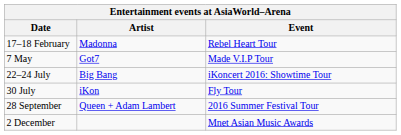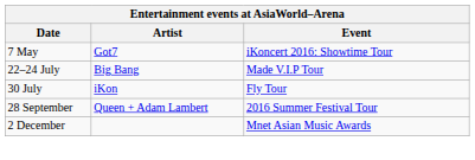- row: 17–18 February | Madonna | Rebel Heart Tour
7 May | Event: Made V.I.P Tour -> iKoncert 2016: Showtime Tour
22–24 July | Event: iKoncert 2016: Showtime Tour -> Made V.I.P Tour
